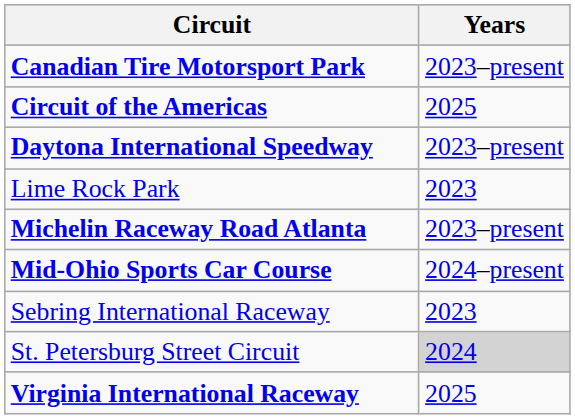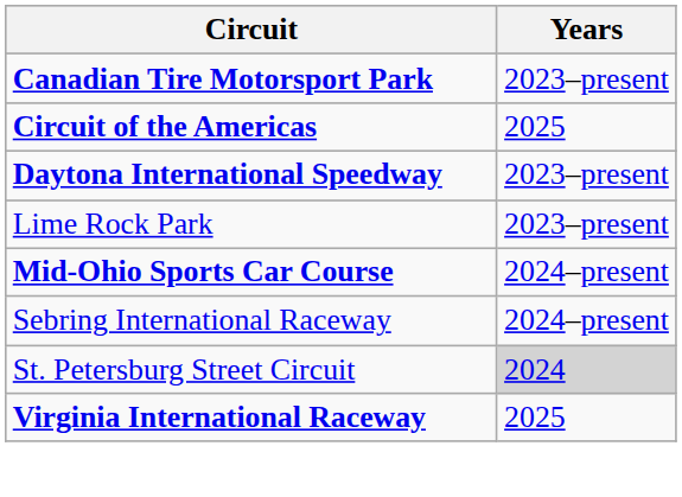Lime Rock Park | Years: 2023 -> 2023–present
- row: Michelin Raceway Road Atlanta | 2023–present
Sebring International Raceway | Years: 2023 -> 2024–present
